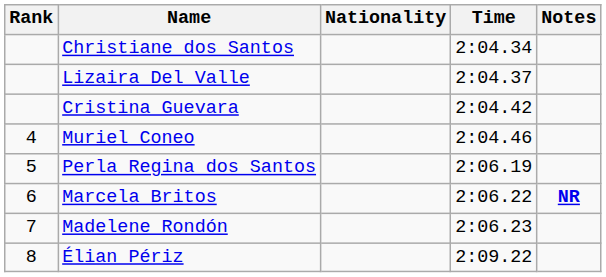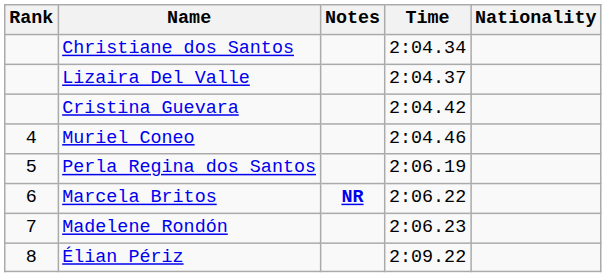columns swapped: Nationality <-> Notes
